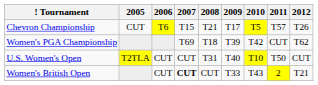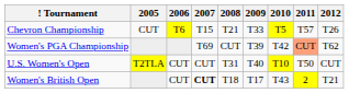Chevron Championship | 2009: T17 -> T33
Women's PGA Championship | 2008: T18 -> CUT
Women's PGA Championship | 2011: no background -> lightsalmon background
Women's British Open | 2008: CUT -> T18
Women's British Open | 2009: T33 -> T17
